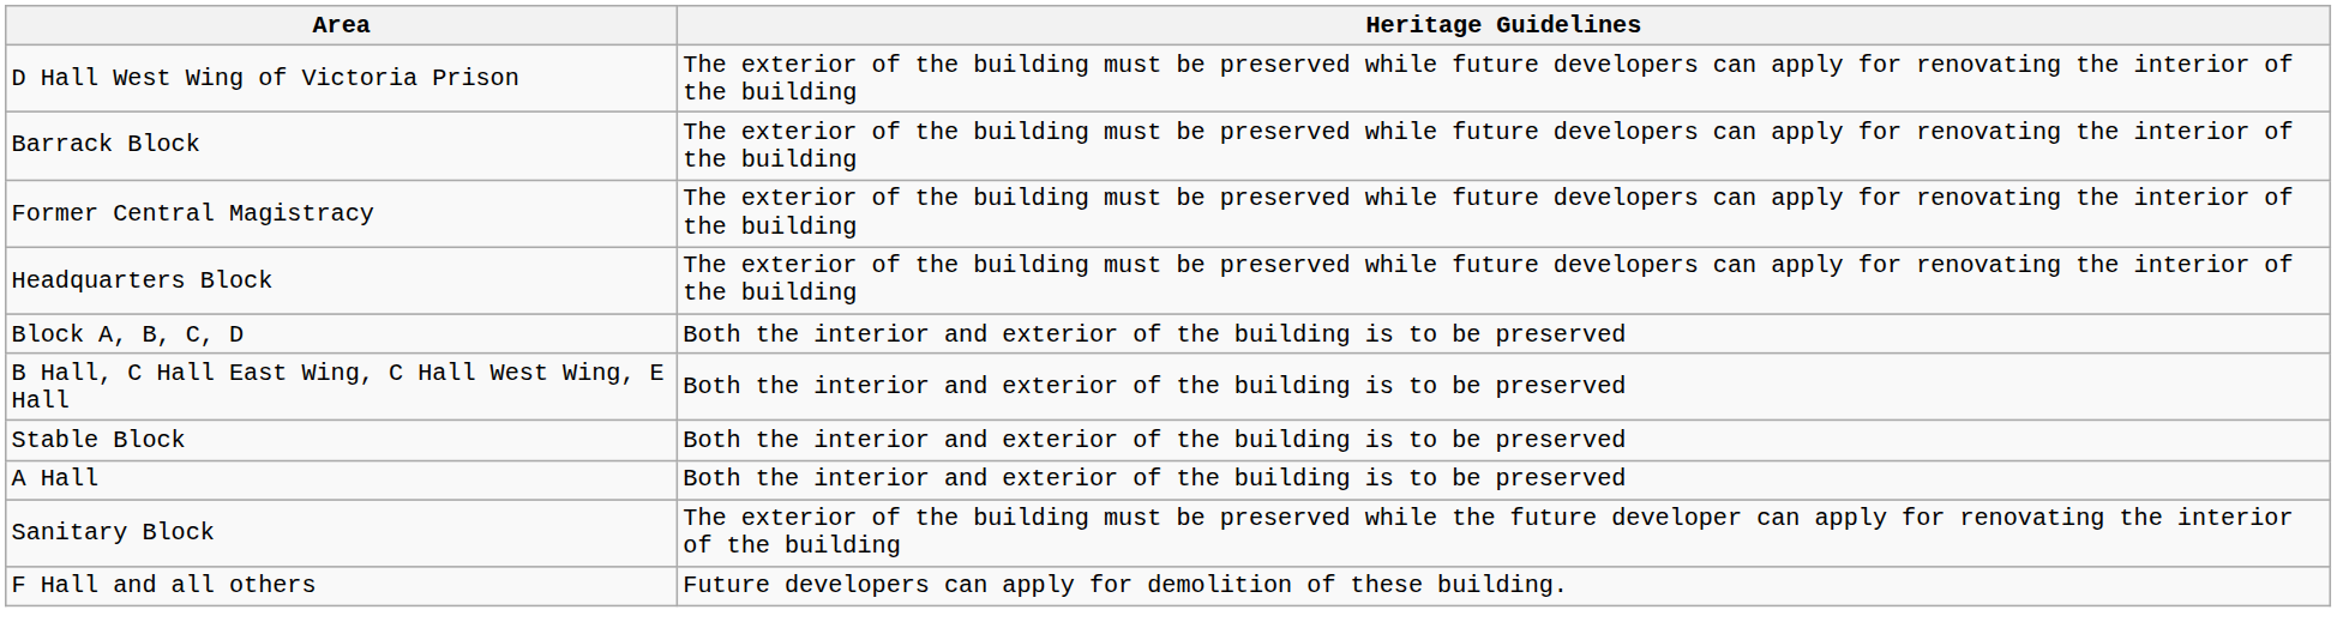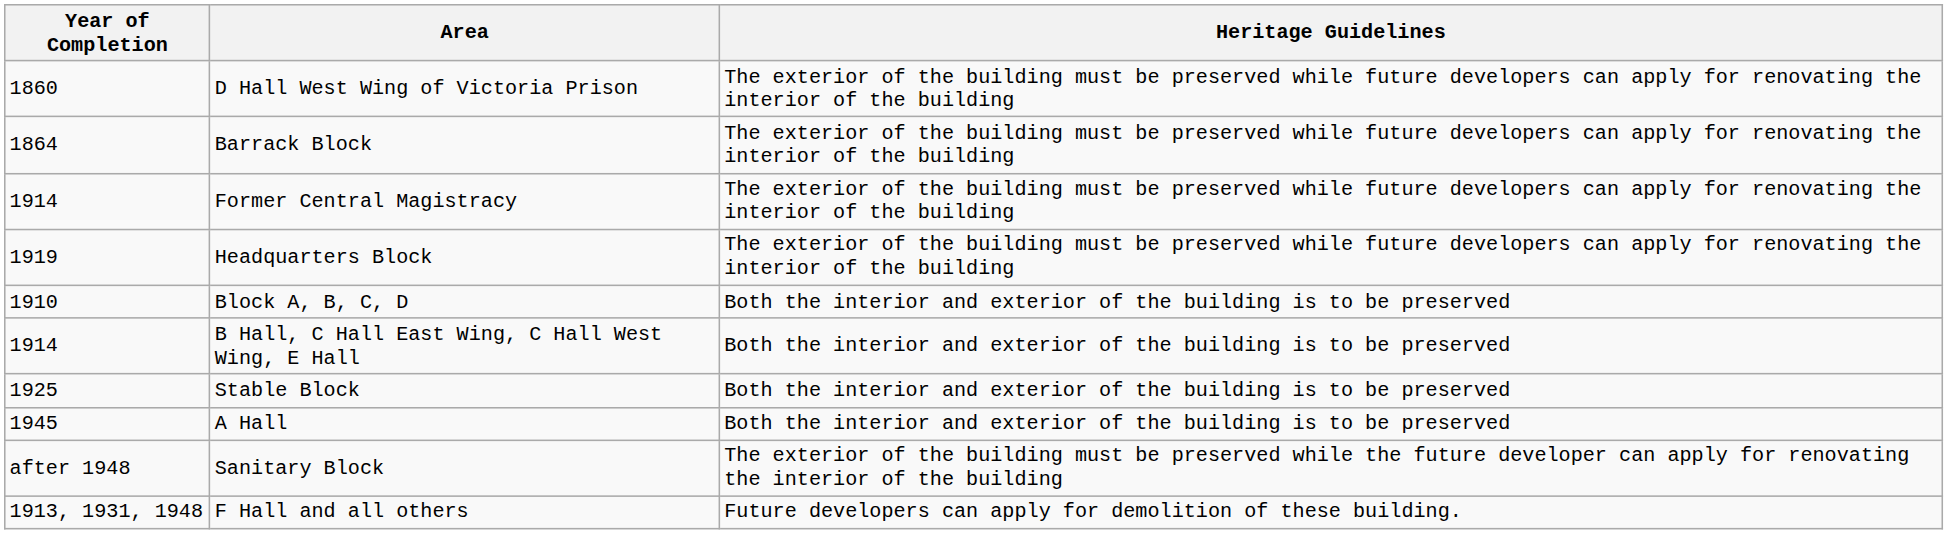+ column: Year of Completion | 1860 | 1864 | 1914 | 1919 | 1910 | 1914 | 1925 | 1945 | after 1948 | 1913, 1931, 1948
